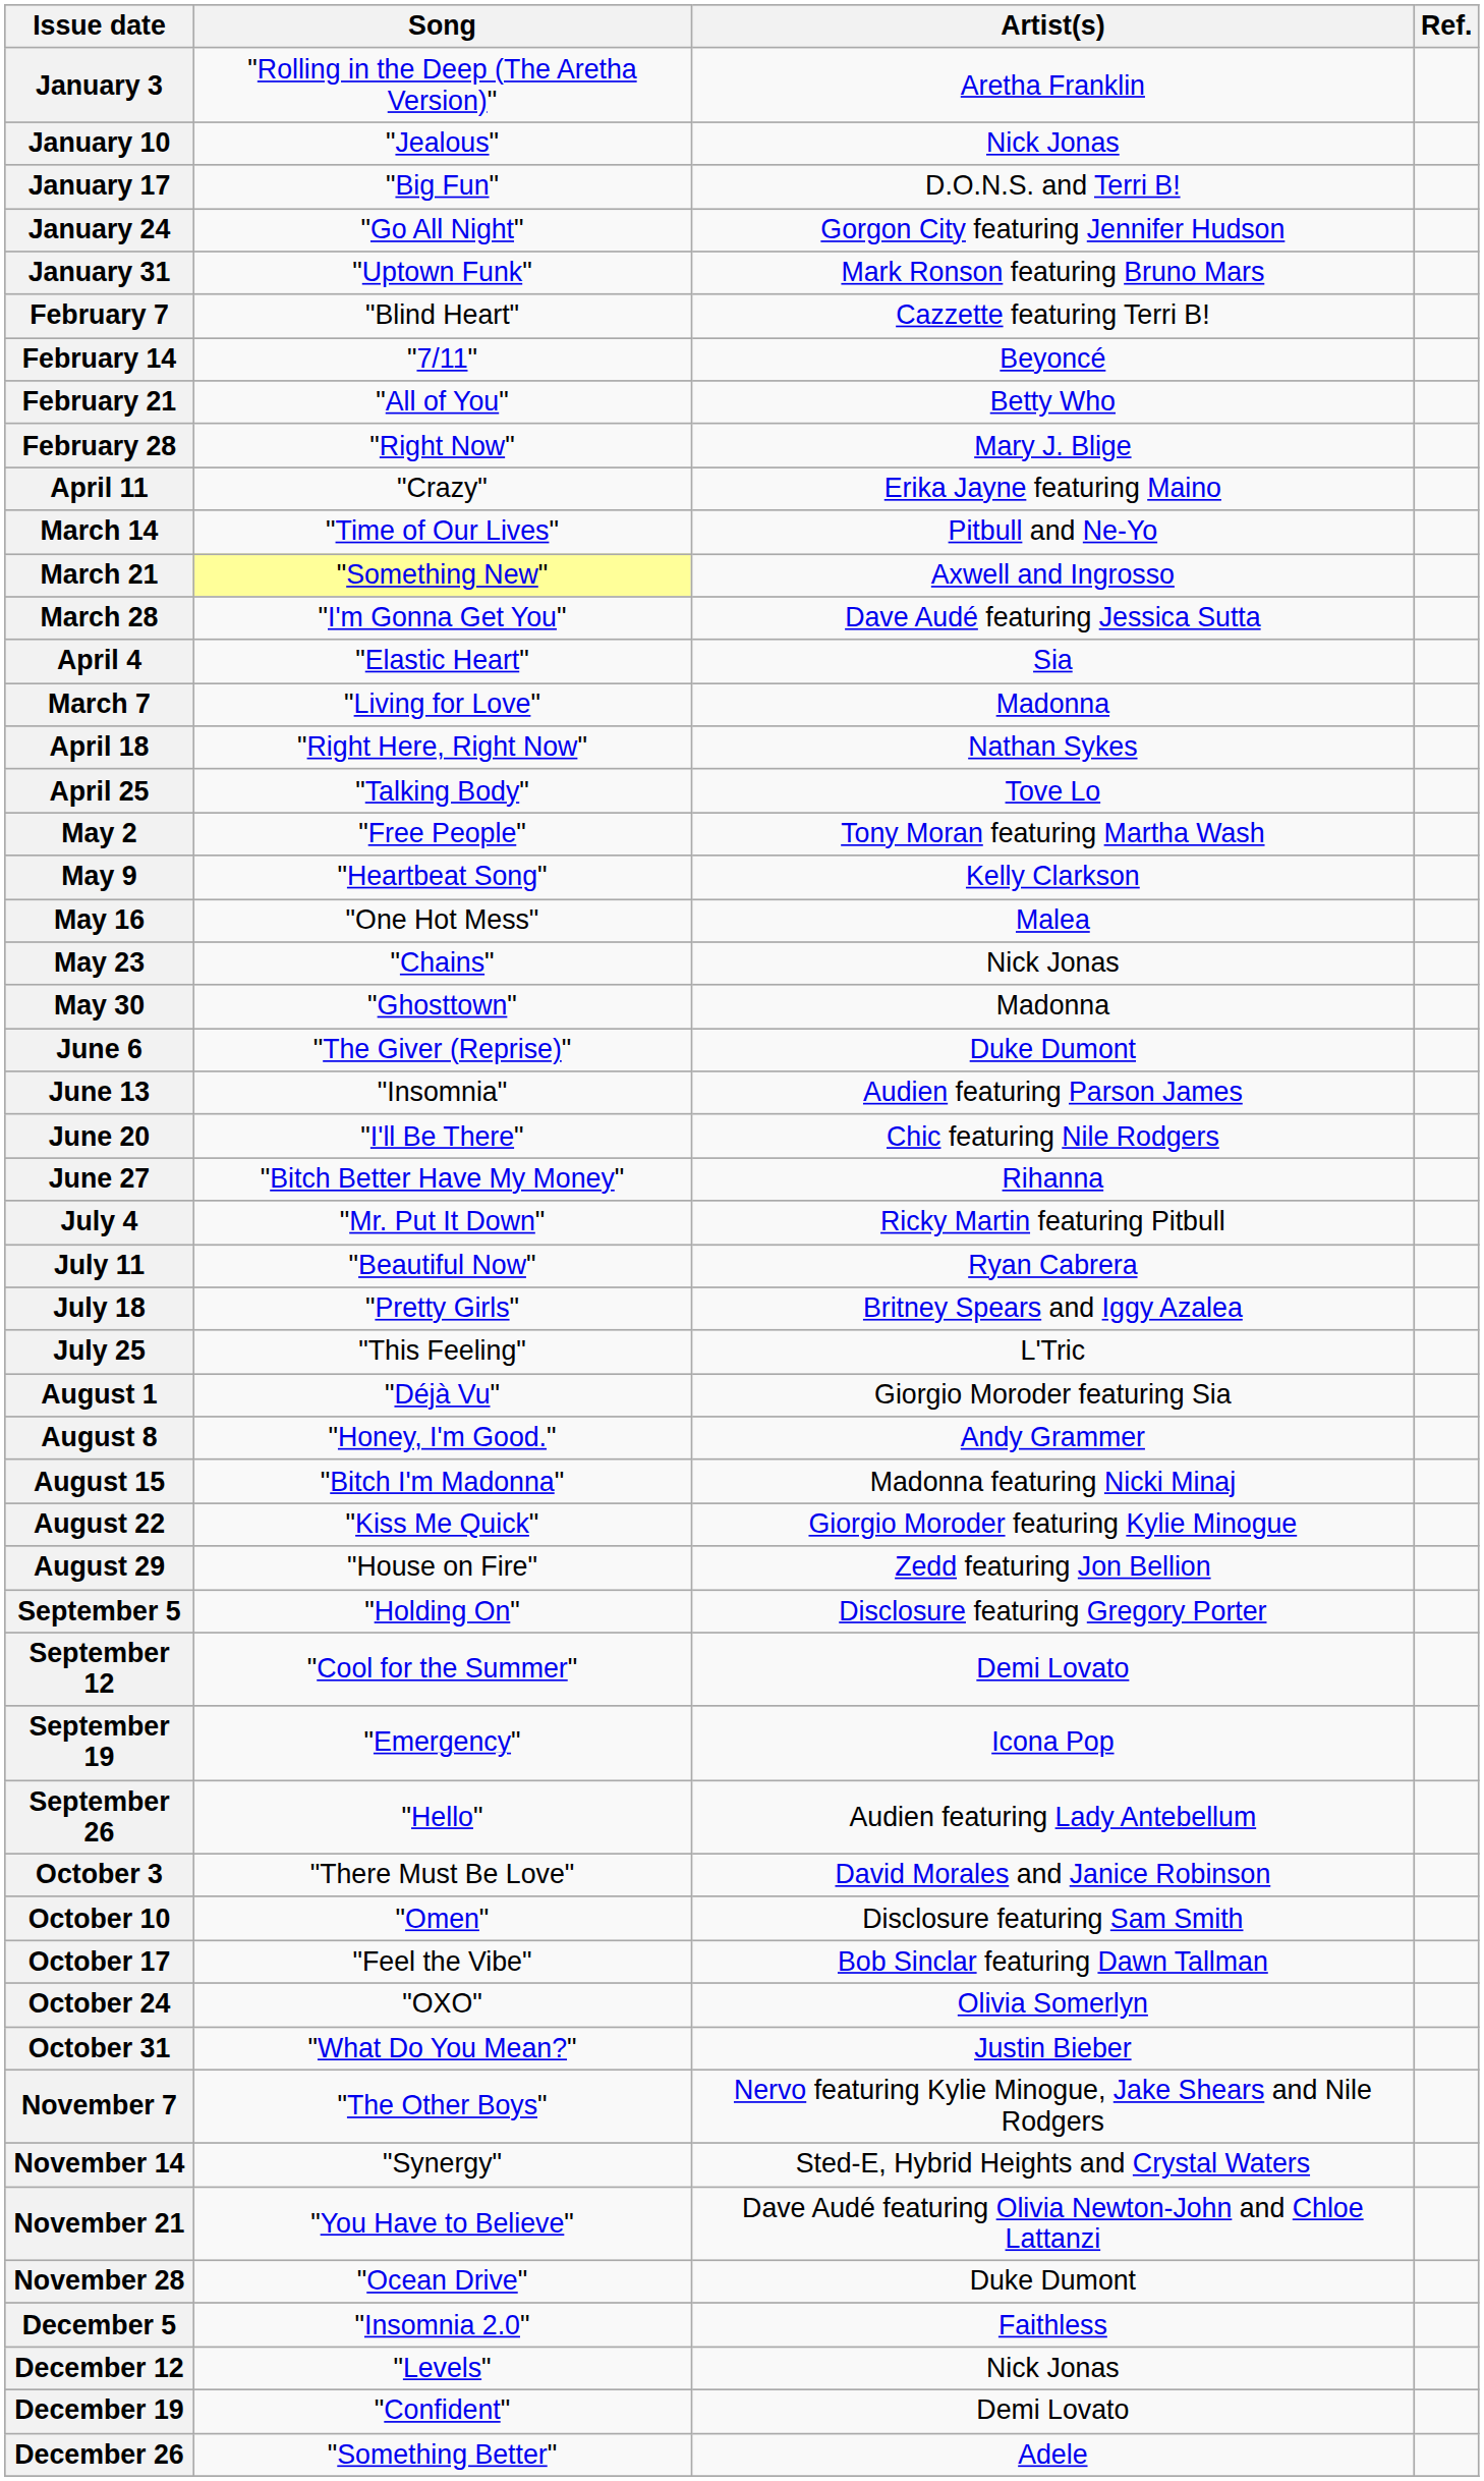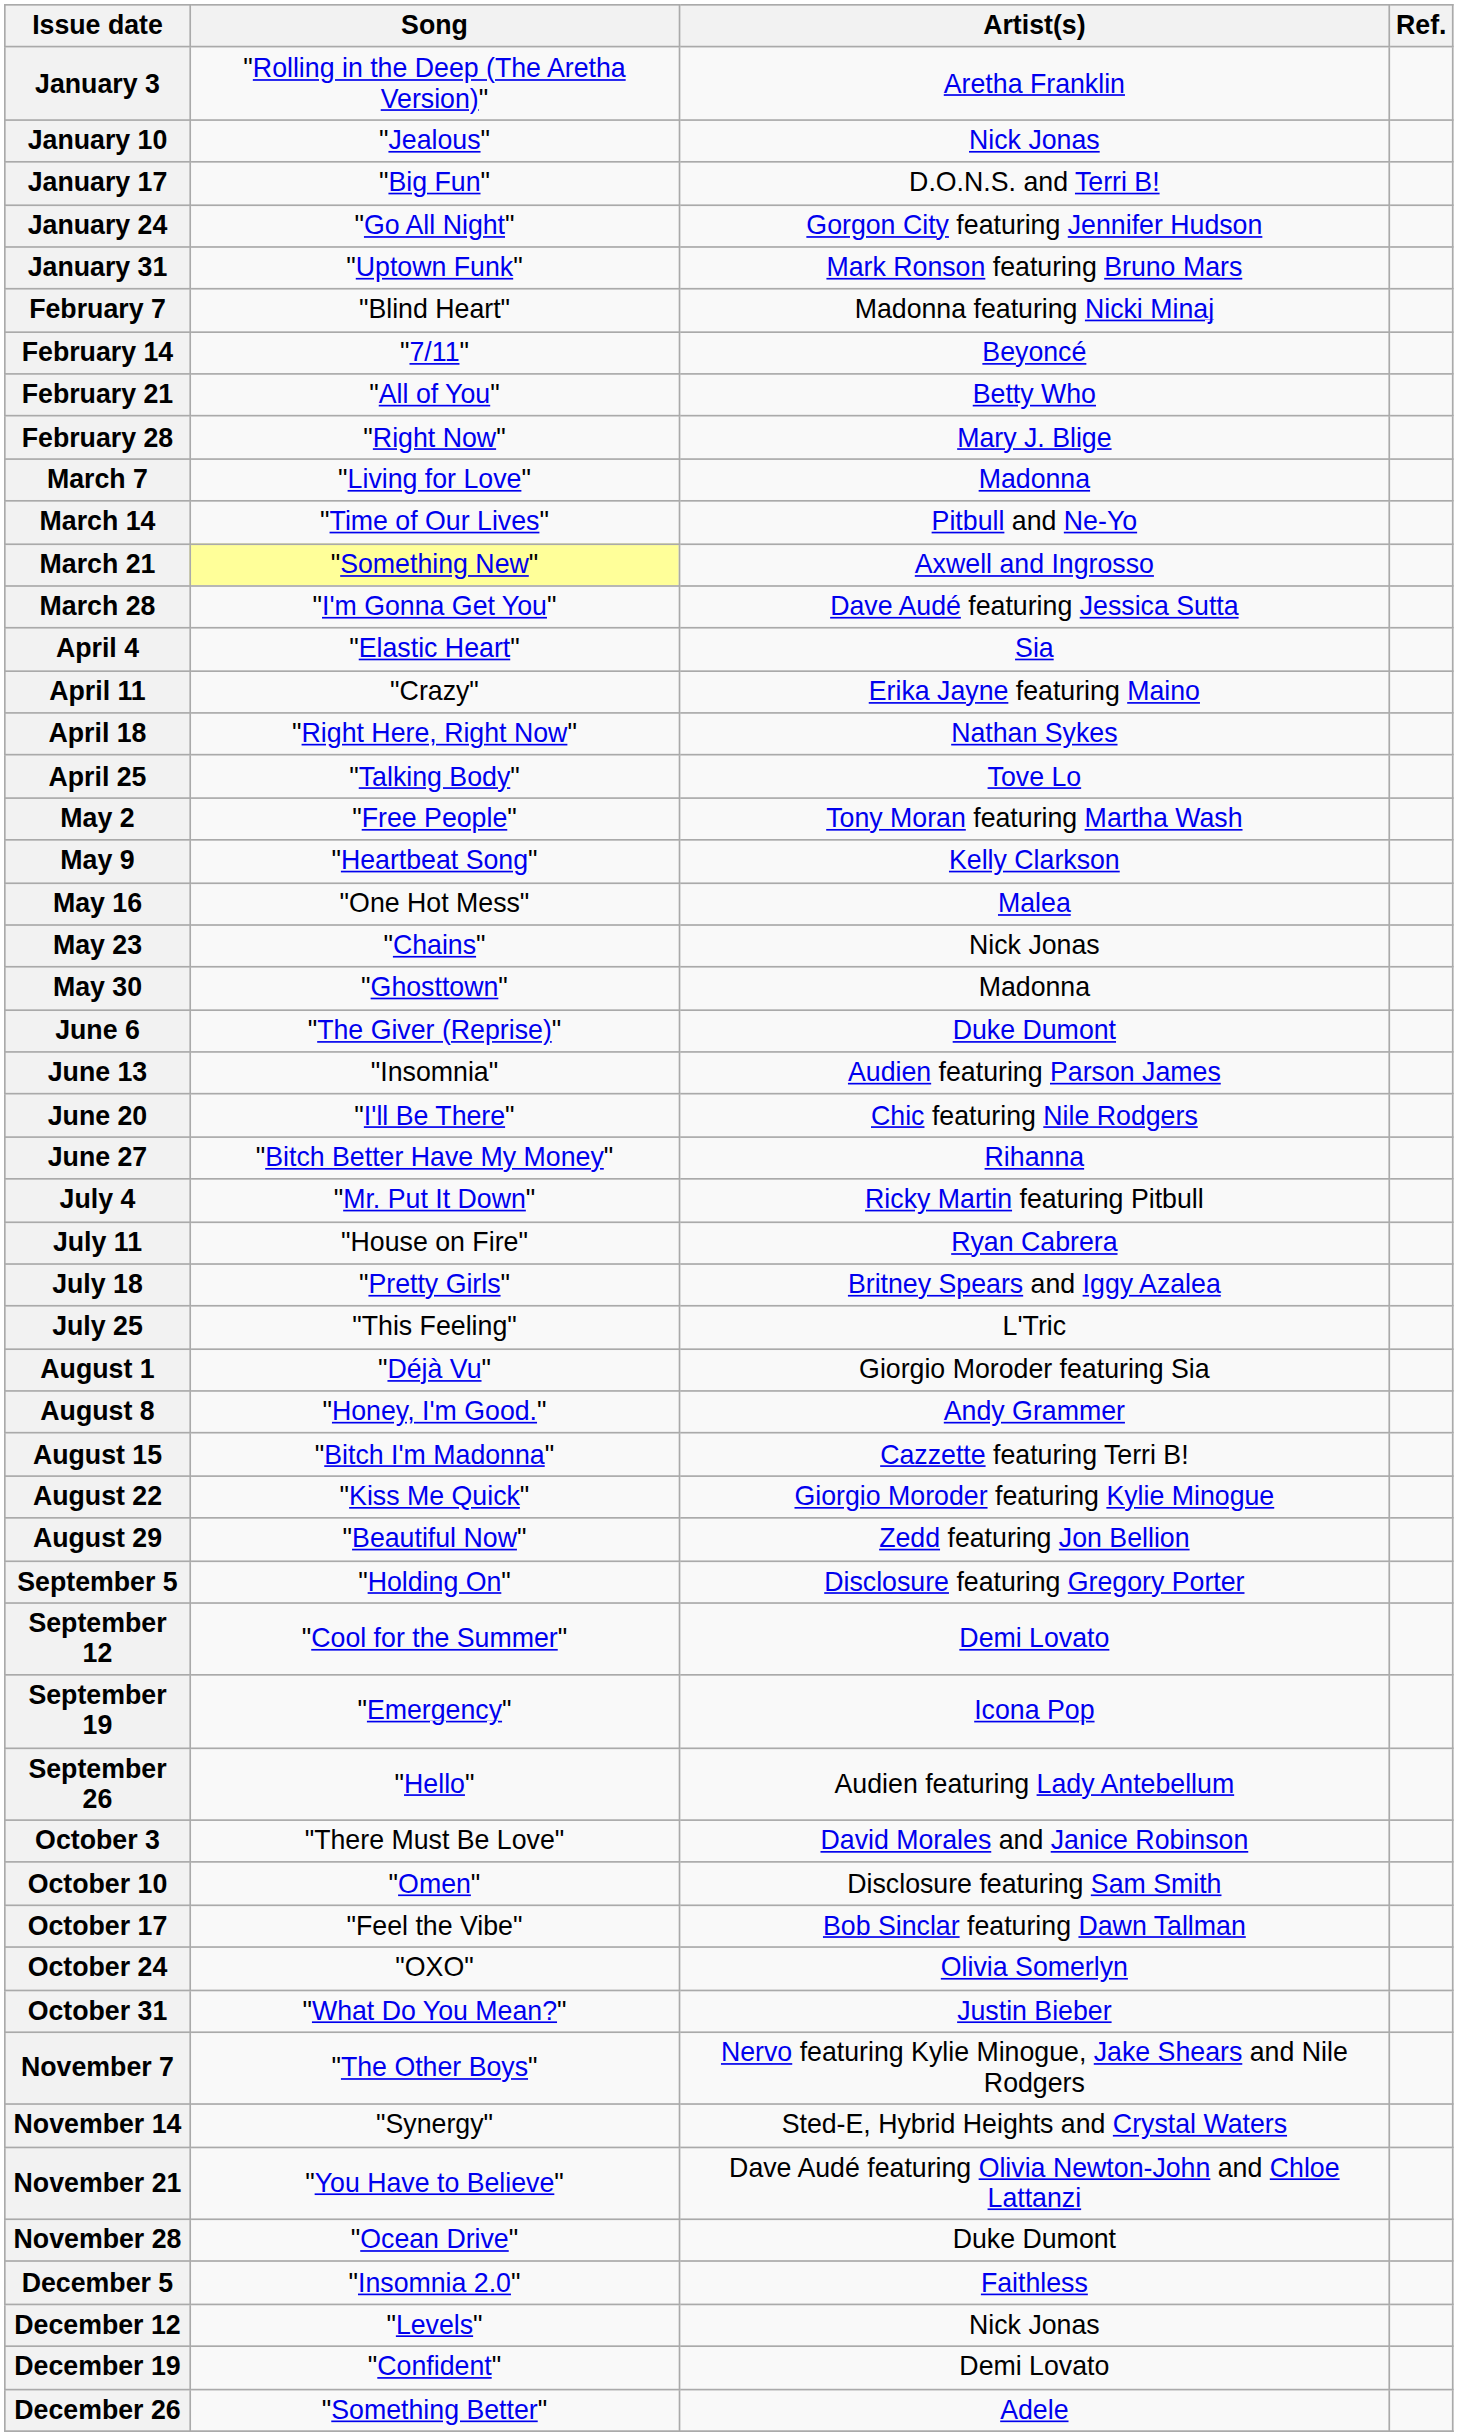February 7 | Artist(s): Cazzette featuring Terri B! -> Madonna featuring Nicki Minaj
rows swapped: March 7 <-> April 11
July 11 | Song: "Beautiful Now" -> "House on Fire"
August 15 | Artist(s): Madonna featuring Nicki Minaj -> Cazzette featuring Terri B!
August 29 | Song: "House on Fire" -> "Beautiful Now"
